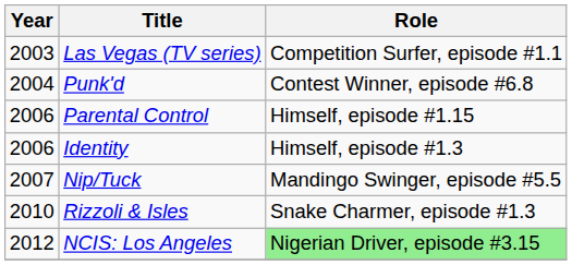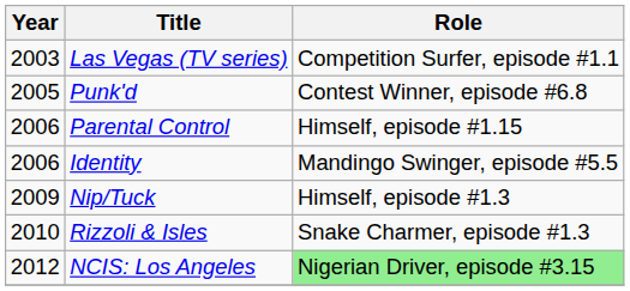Punk'd | Year: 2004 -> 2005
Identity | Role: Himself, episode #1.3 -> Mandingo Swinger, episode #5.5
Nip/Tuck | Year: 2007 -> 2009
Nip/Tuck | Role: Mandingo Swinger, episode #5.5 -> Himself, episode #1.3
